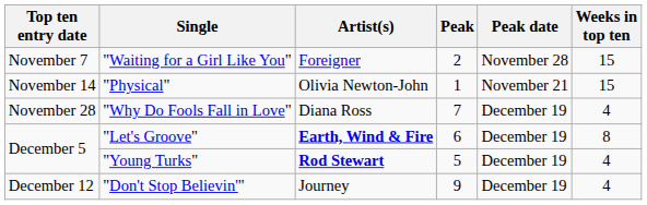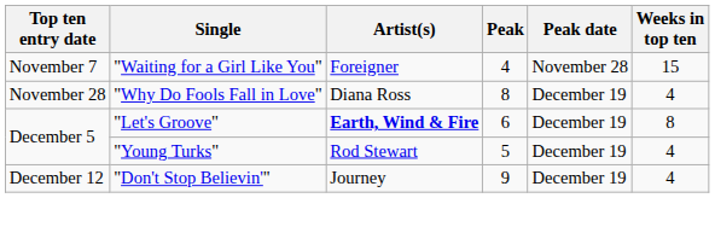"Waiting for a Girl Like You" | Peak: 2 -> 4
- row: November 14 | "Physical" | Olivia Newton-John | 1 | November 21 | 15
"Why Do Fools Fall in Love" | Peak: 7 -> 8
"Young Turks" | Artist(s): bold -> normal
